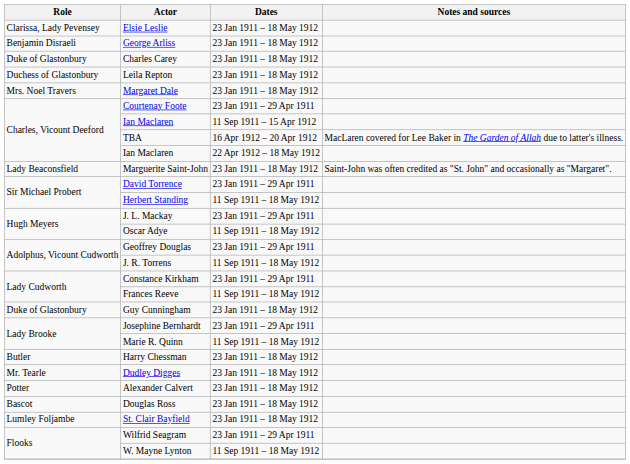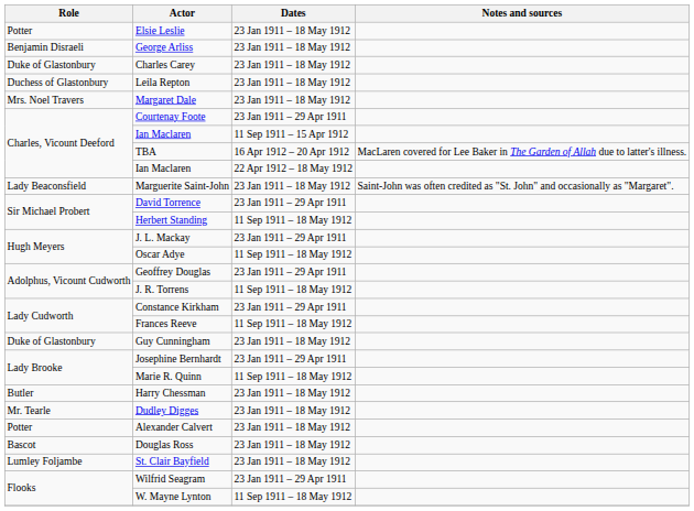Elsie Leslie | Role: Clarissa, Lady Pevensey -> Potter
